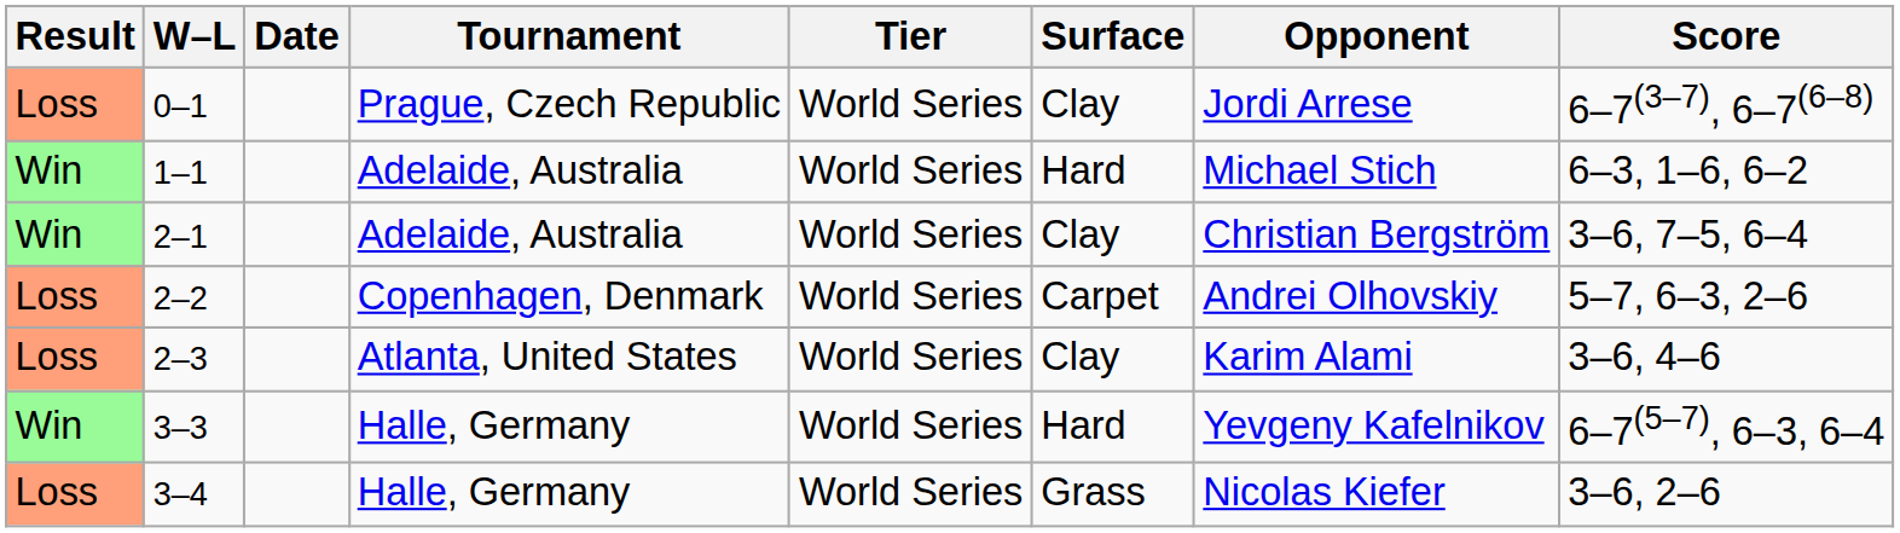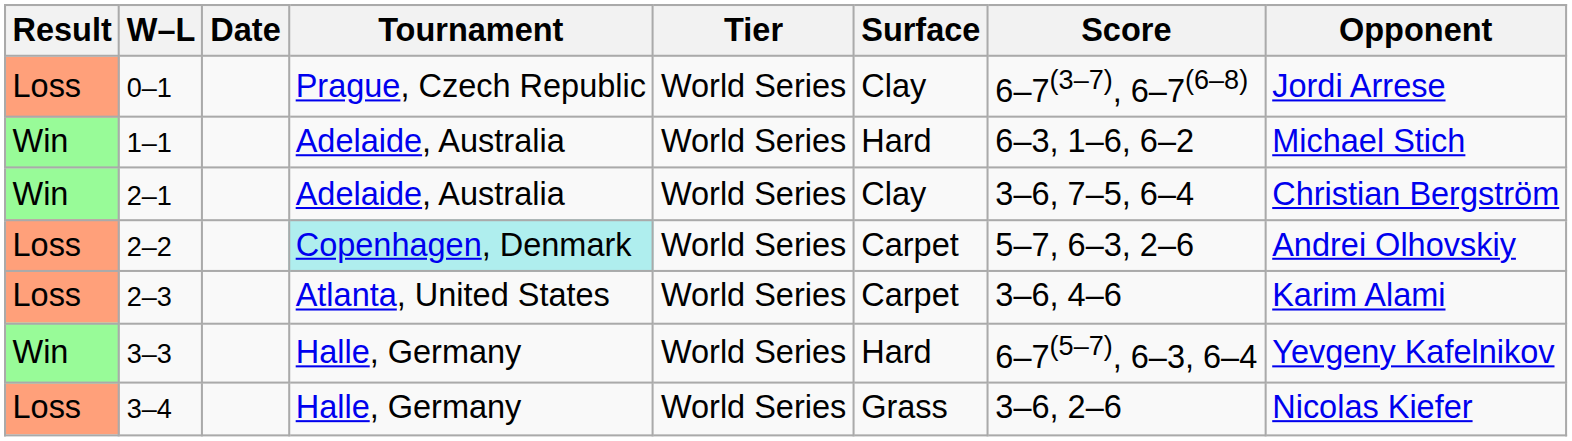columns swapped: Opponent <-> Score
2–2 | Tournament: no background -> paleturquoise background
2–3 | Surface: Clay -> Carpet
